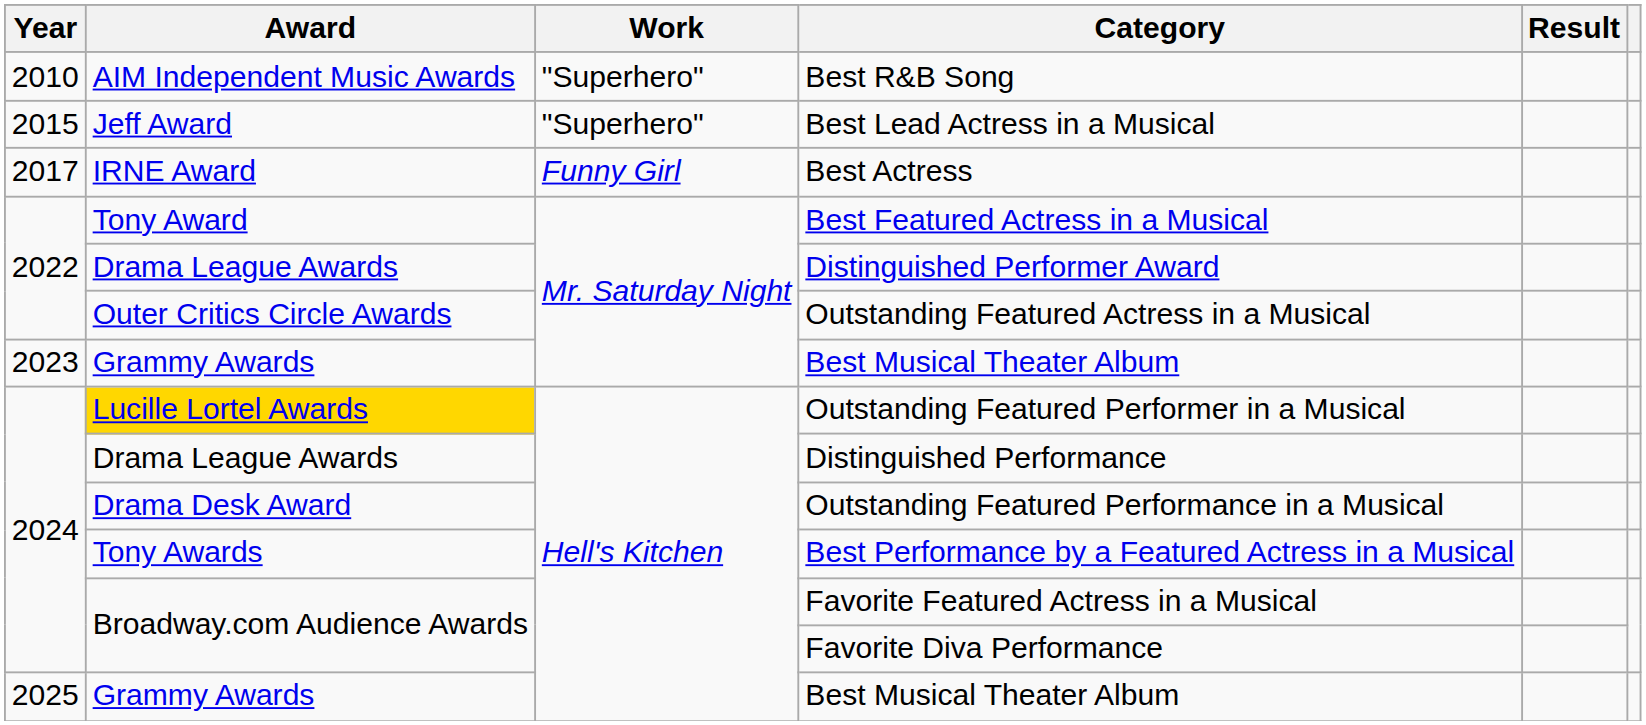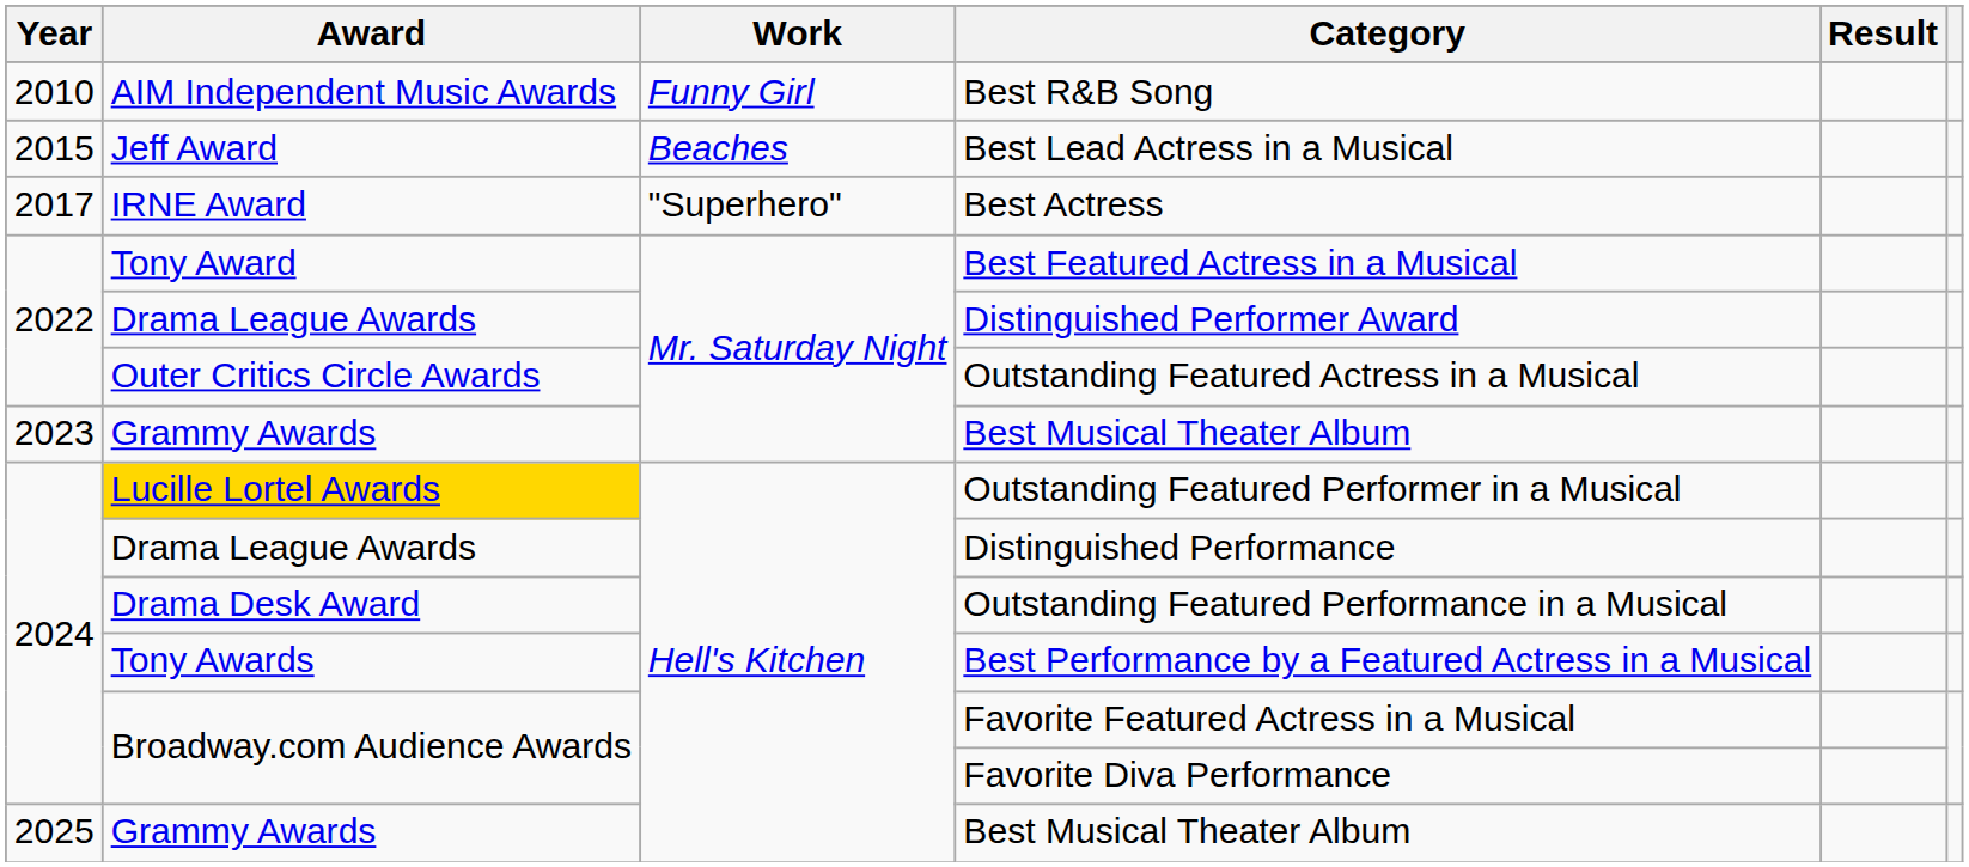Best R&B Song | Work: "Superhero" -> Funny Girl
Best Lead Actress in a Musical | Work: "Superhero" -> Beaches
Best Actress | Work: Funny Girl -> "Superhero"
